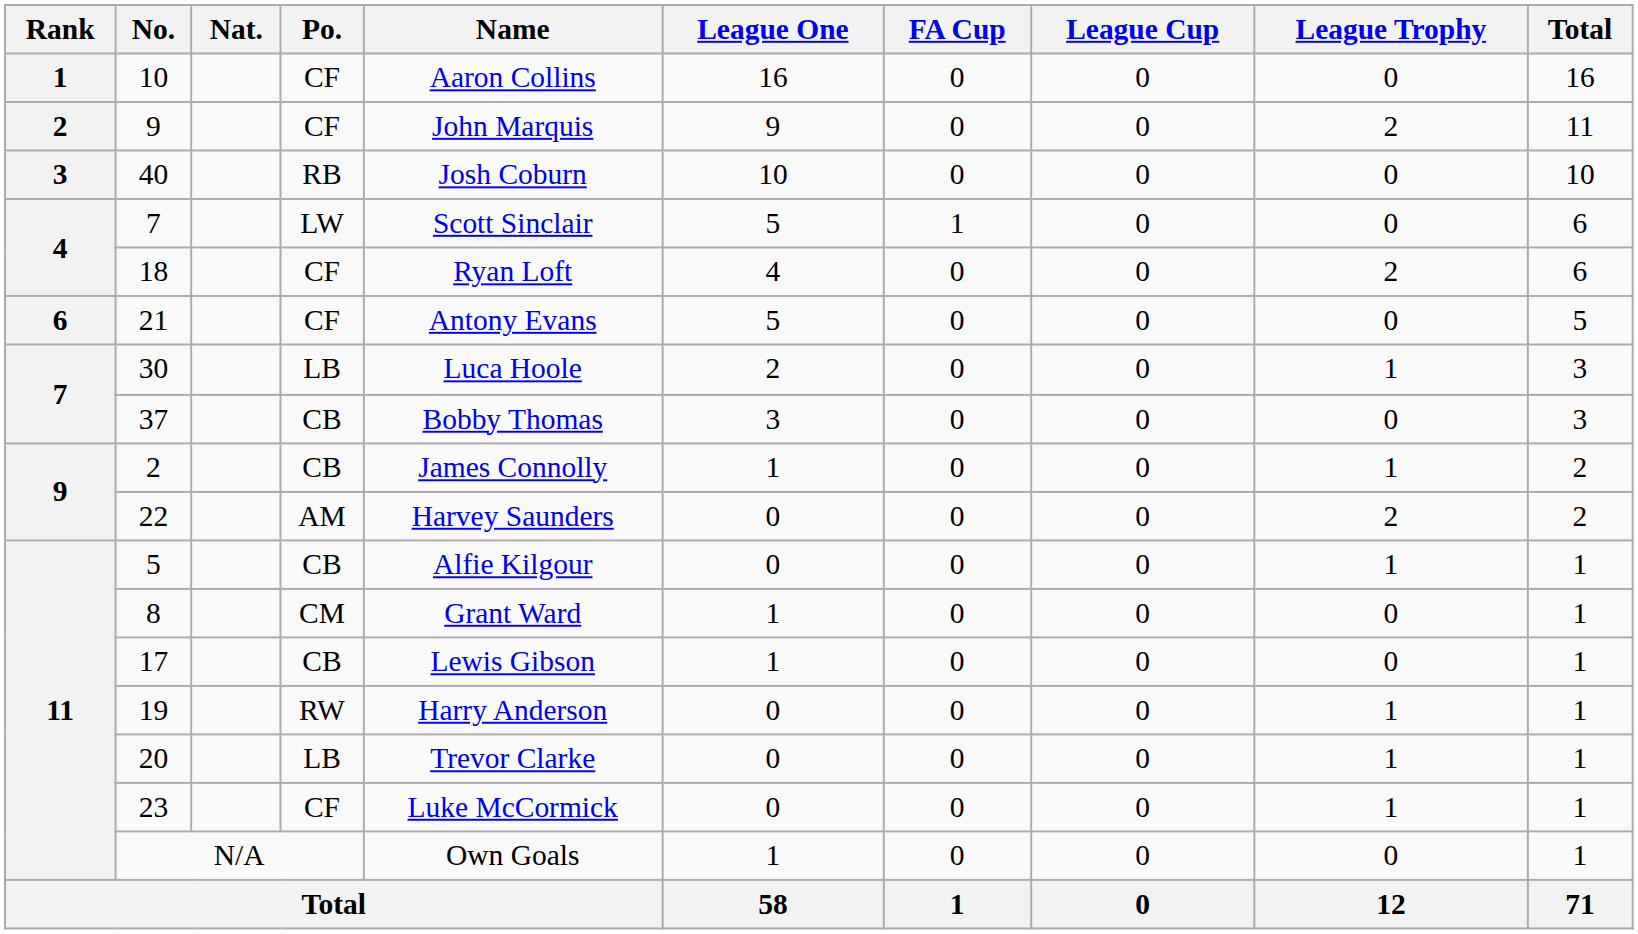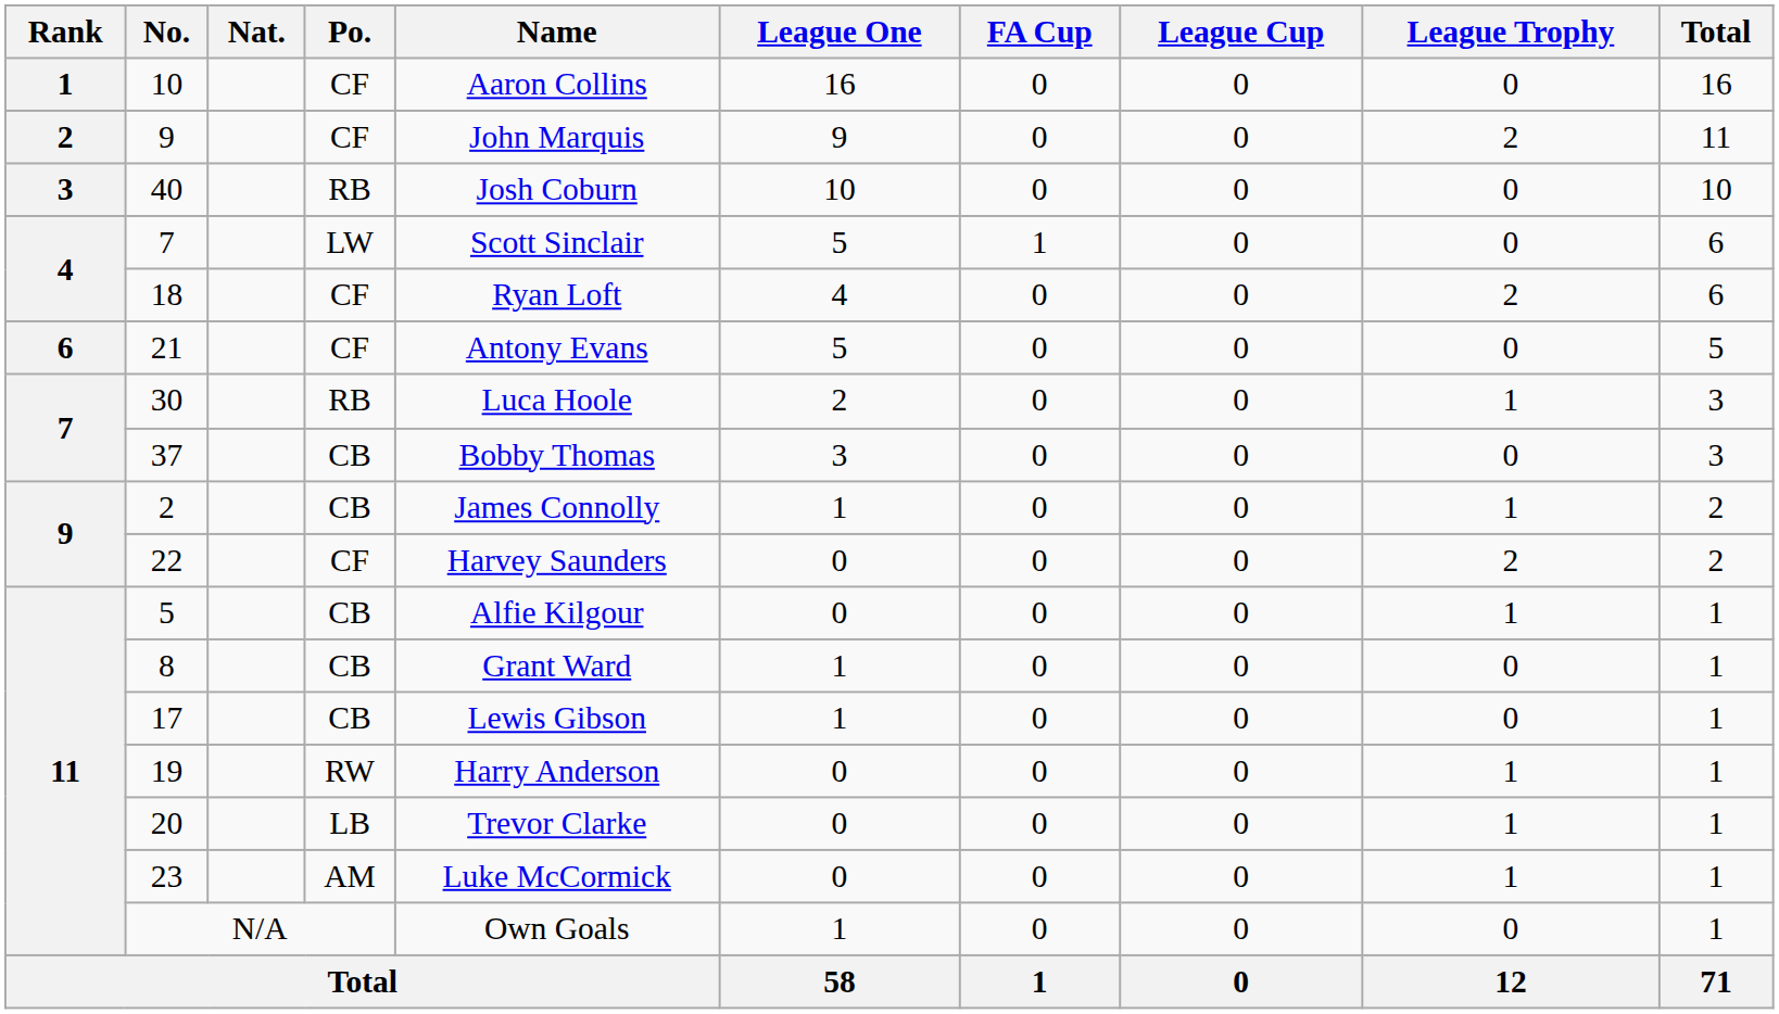30 | Po.: LB -> RB
22 | Po.: AM -> CF
8 | Po.: CM -> CB
23 | Po.: CF -> AM
